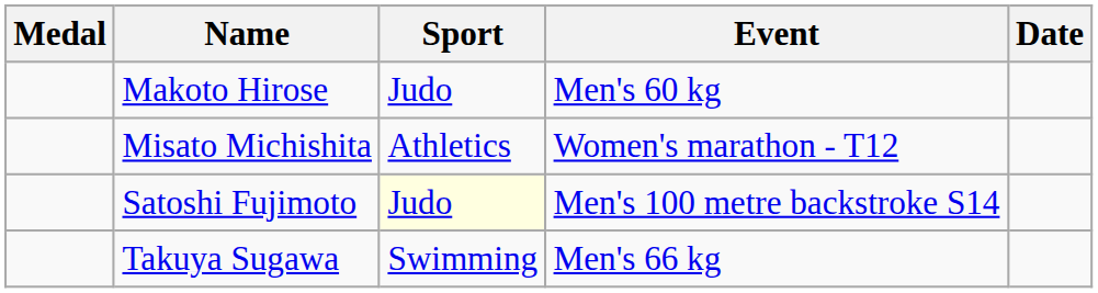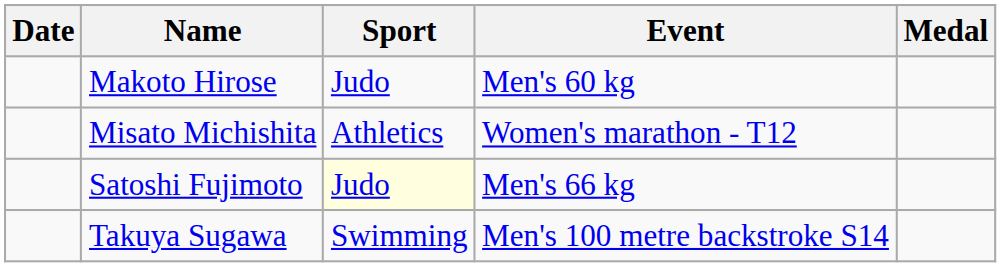columns swapped: Medal <-> Date
Satoshi Fujimoto | Event: Men's 100 metre backstroke S14 -> Men's 66 kg
Takuya Sugawa | Event: Men's 66 kg -> Men's 100 metre backstroke S14
